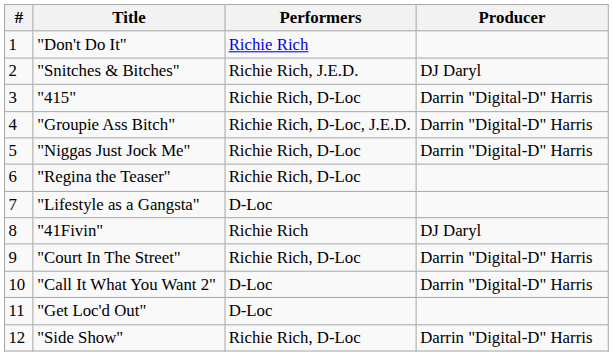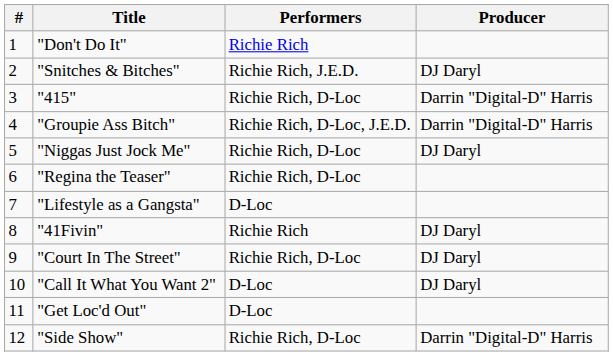"Niggas Just Jock Me" | Producer: Darrin "Digital-D" Harris -> DJ Daryl
"Court In The Street" | Producer: Darrin "Digital-D" Harris -> DJ Daryl
"Call It What You Want 2" | Producer: Darrin "Digital-D" Harris -> DJ Daryl
